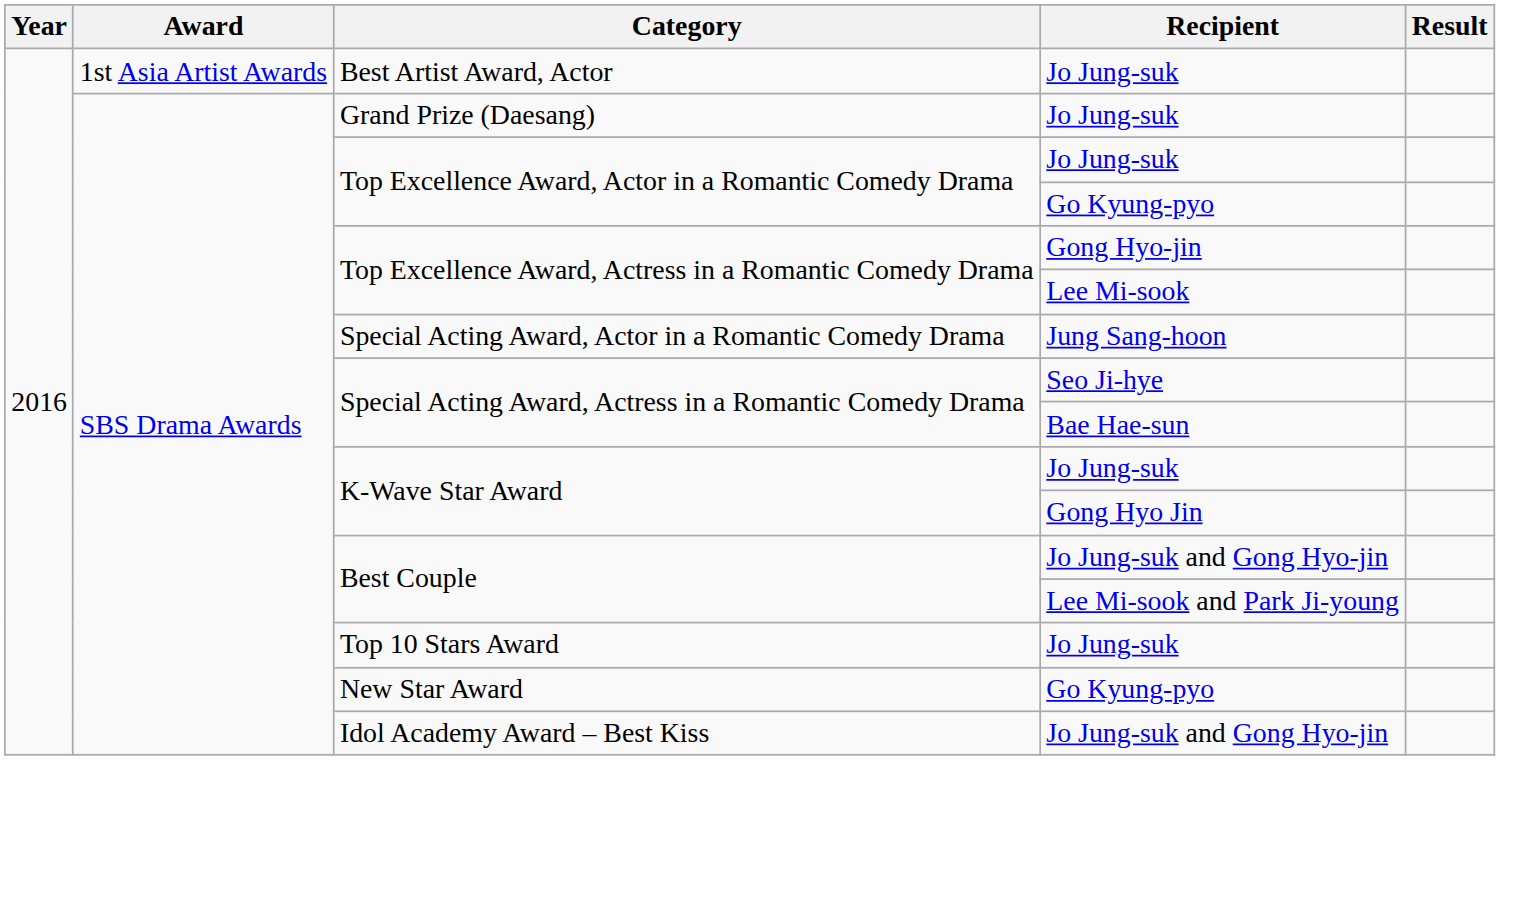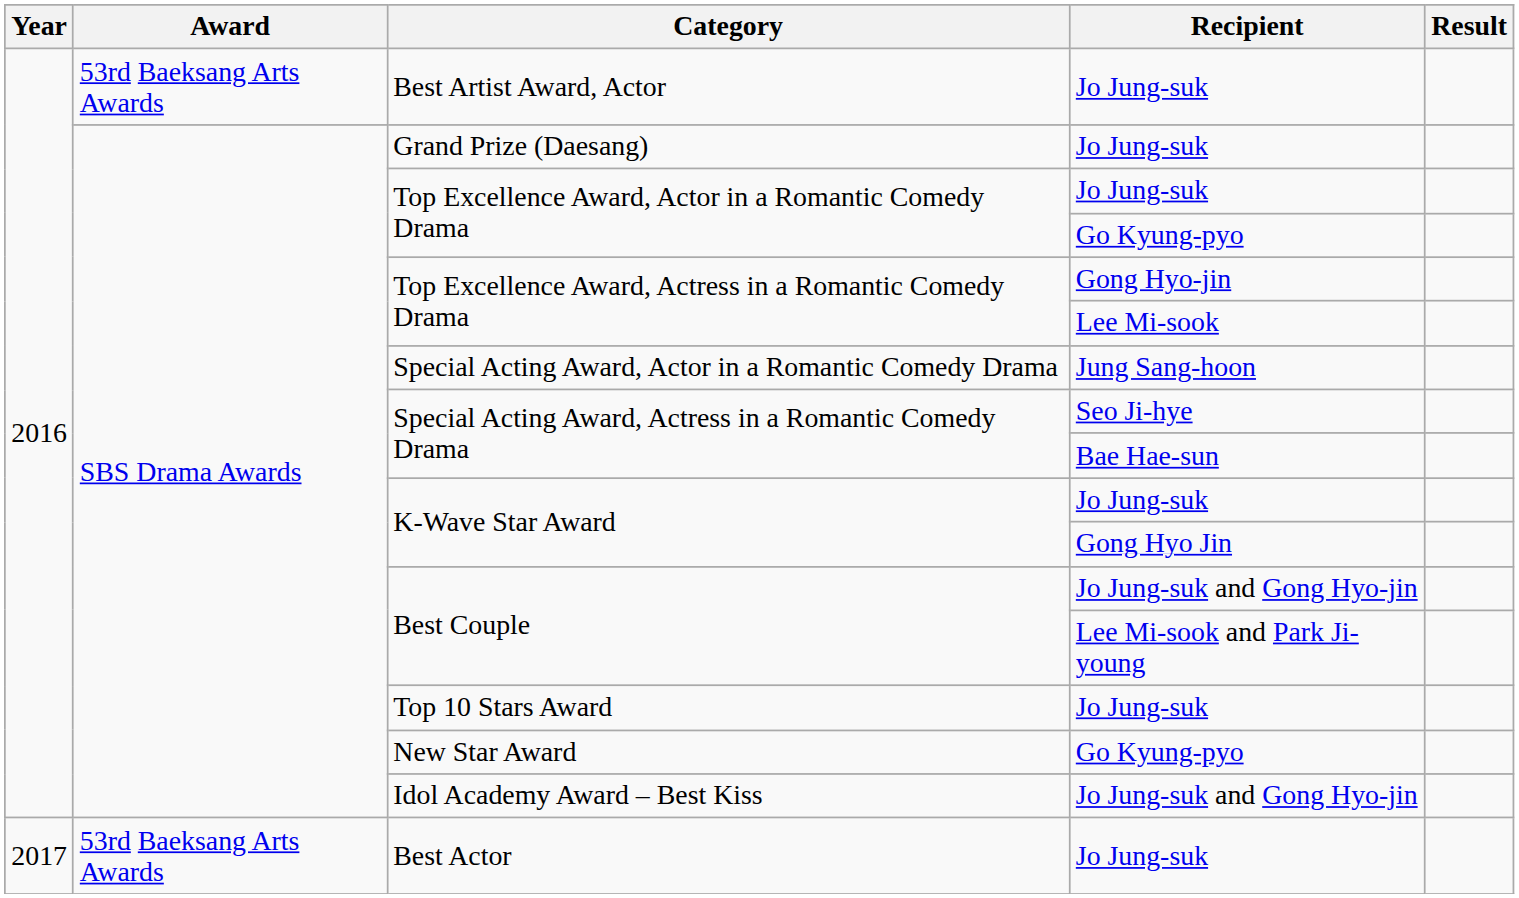Best Artist Award, Actor | Award: 1st Asia Artist Awards -> 53rd Baeksang Arts Awards
+ row: 2017 | 53rd Baeksang Arts Awards | Best Actor | Jo Jung-suk
